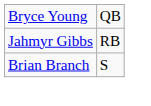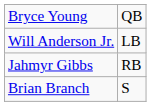+ row: Will Anderson Jr. | LB
